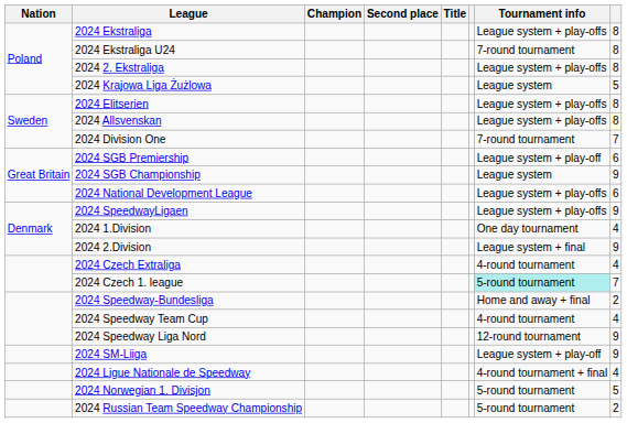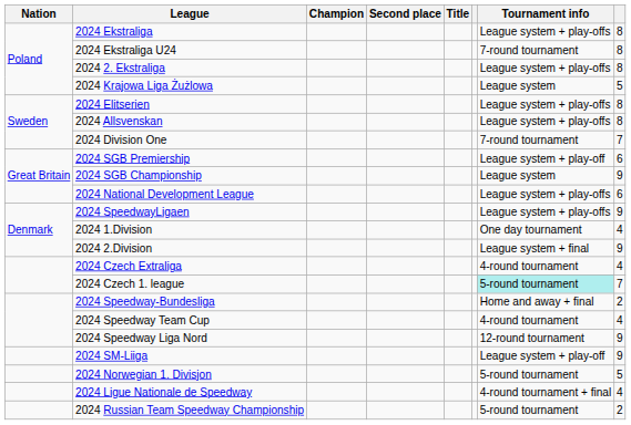2024 Allsvenskan | column 8: lightyellow background -> no background
rows swapped: 2024 Ligue Nationale de Speedway <-> 2024 Norwegian 1. Divisjon
